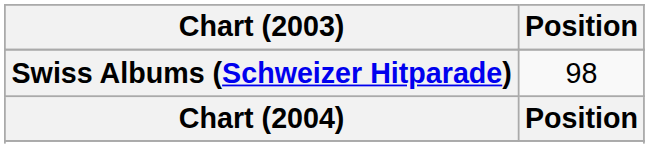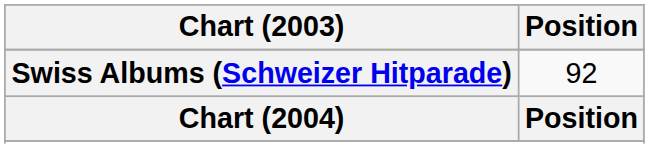Swiss Albums (Schweizer Hitparade) | Position: 98 -> 92
